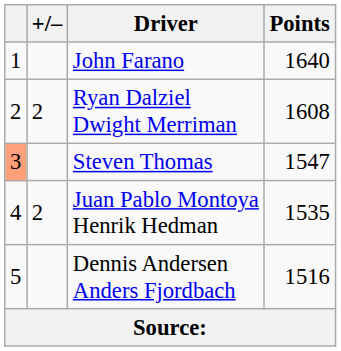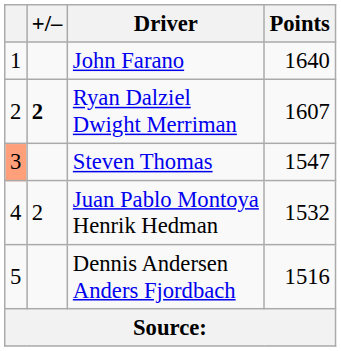Ryan Dalziel Dwight Merriman | +/–: normal -> bold
Ryan Dalziel Dwight Merriman | Points: 1608 -> 1607
Juan Pablo Montoya Henrik Hedman | Points: 1535 -> 1532
